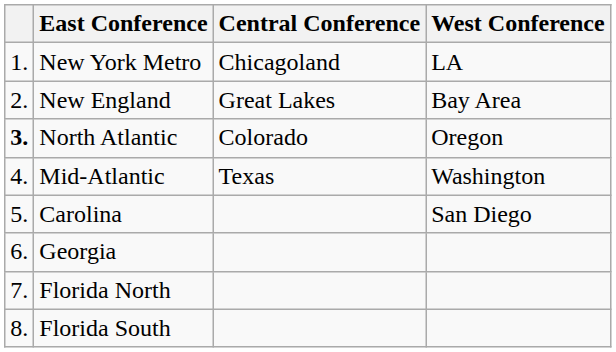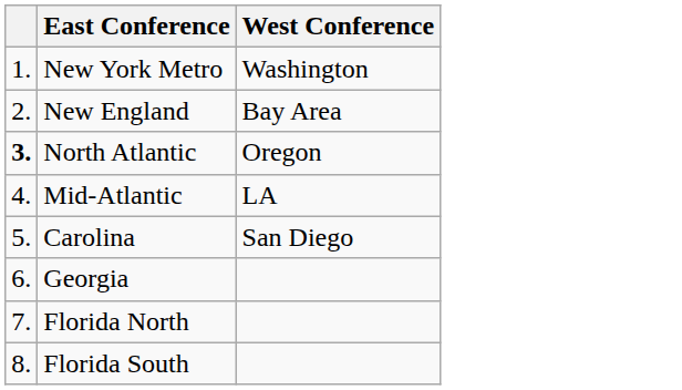- column: Central Conference | Chicagoland | Great Lakes | Colorado | Texas
New York Metro | West Conference: LA -> Washington
Mid-Atlantic | West Conference: Washington -> LA
